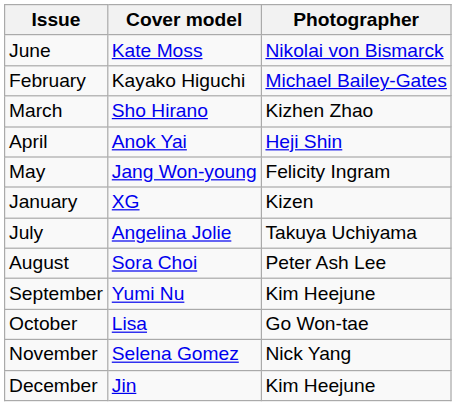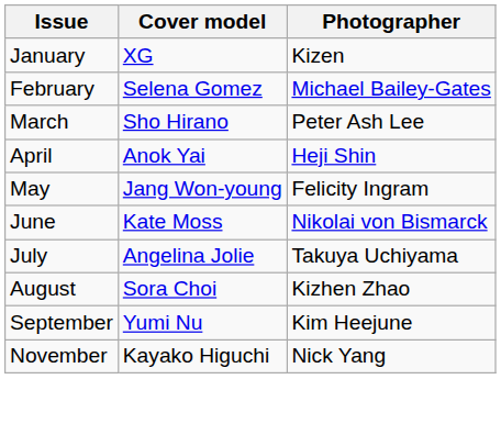rows swapped: January <-> June
February | Cover model: Kayako Higuchi -> Selena Gomez
March | Photographer: Kizhen Zhao -> Peter Ash Lee
August | Photographer: Peter Ash Lee -> Kizhen Zhao
- row: October | Lisa | Go Won-tae
November | Cover model: Selena Gomez -> Kayako Higuchi
- row: December | Jin | Kim Heejune
